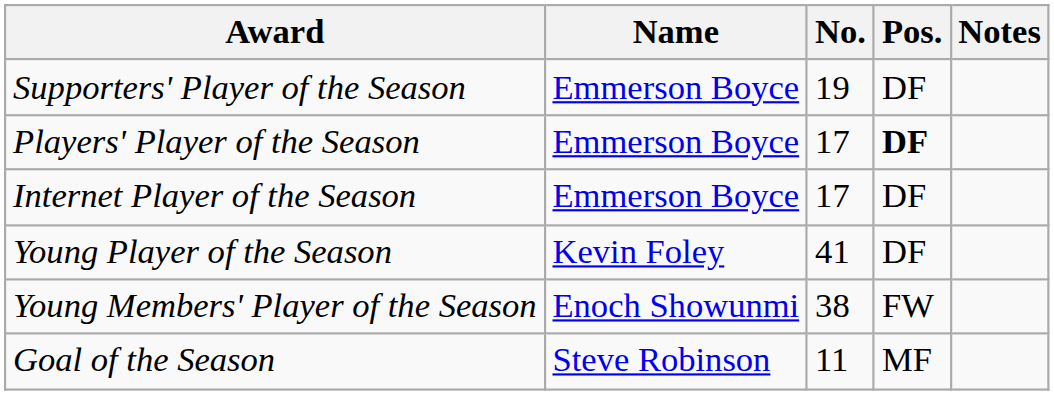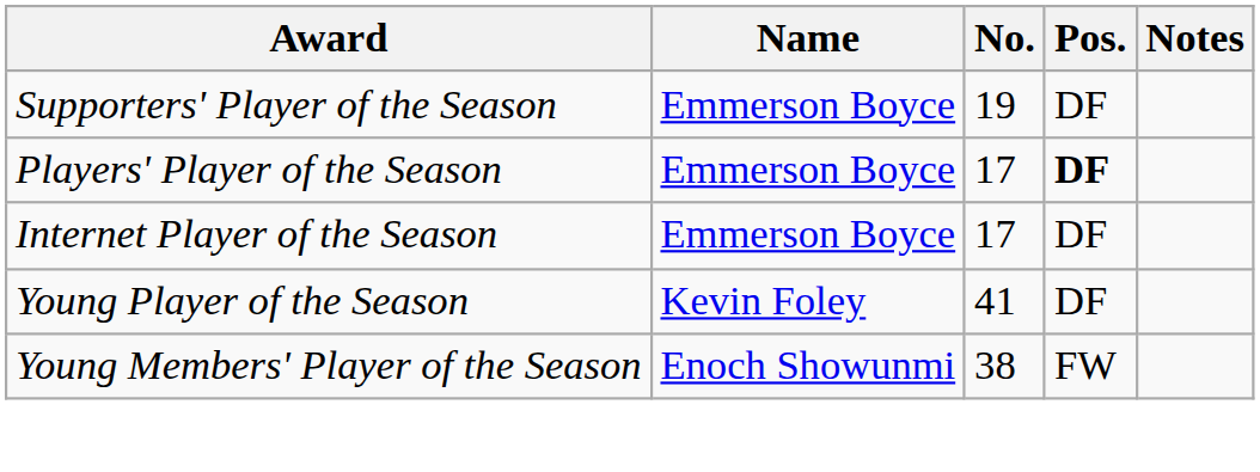- row: Goal of the Season | Steve Robinson | 11 | MF
